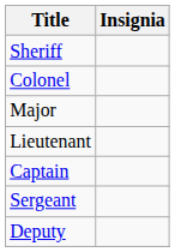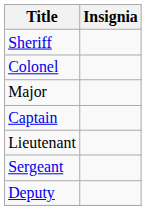rows swapped: Captain <-> Lieutenant
